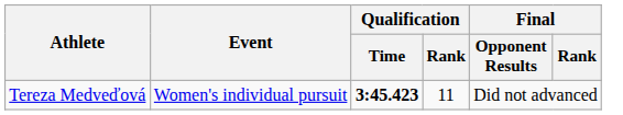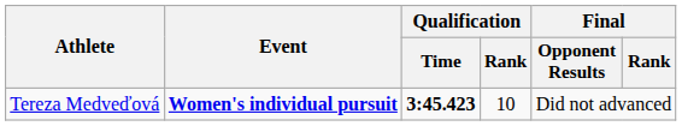Tereza Medveďová | Event: normal -> bold
Tereza Medveďová | Qualification / Rank: 11 -> 10
